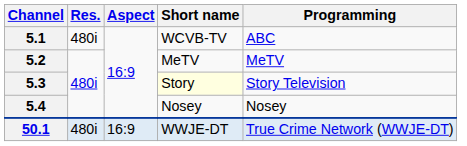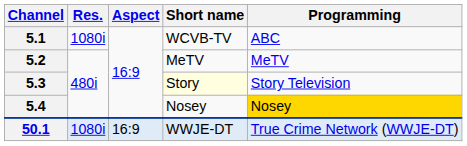5.1 | Res.: 480i -> 1080i
5.4 | Programming: no background -> gold background
50.1 | Res.: 480i -> 1080i
